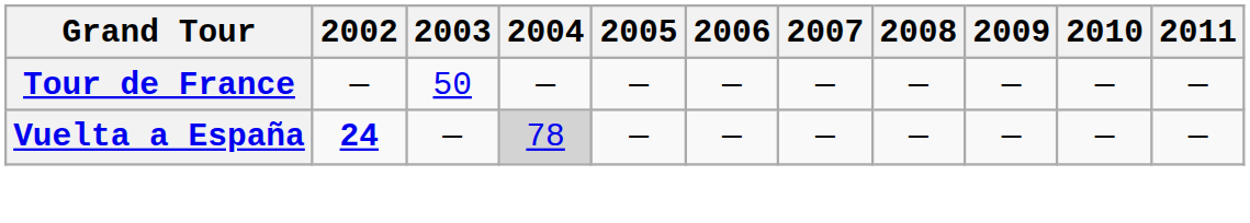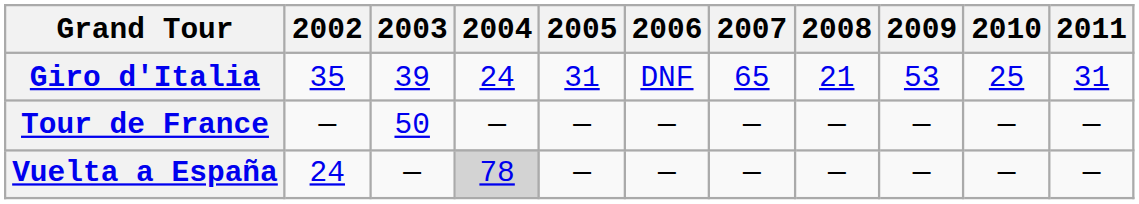+ row: Giro d'Italia | 35 | 39 | 24 | 31 | DNF | 65 | 21 | 53 | 25 | 31
Vuelta a España | 2002: bold -> normal
